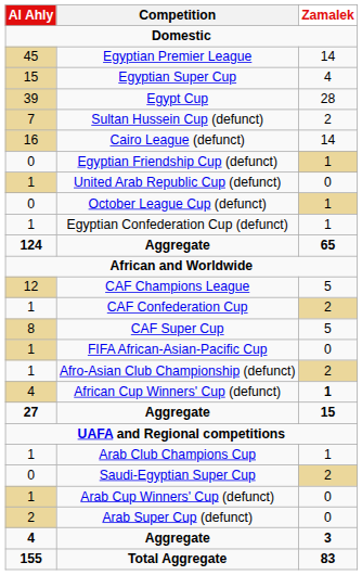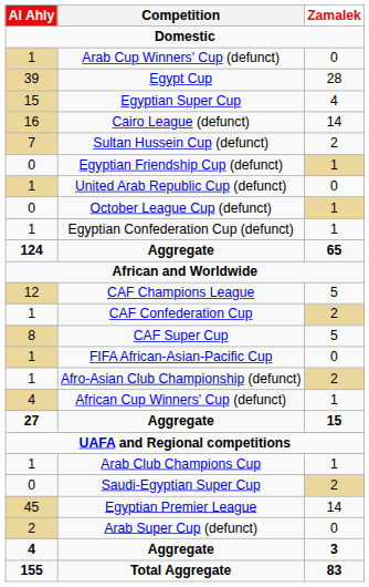rows swapped: Egyptian Premier League <-> Arab Cup Winners' Cup (defunct)
rows swapped: Egypt Cup <-> Egyptian Super Cup
rows swapped: Sultan Hussein Cup (defunct) <-> Cairo League (defunct)
African Cup Winners' Cup (defunct) | Zamalek: bold -> normal
